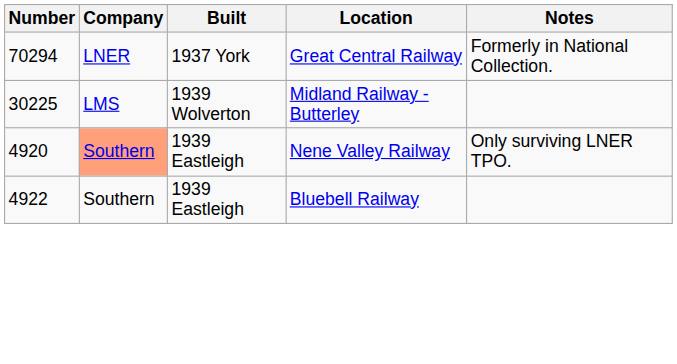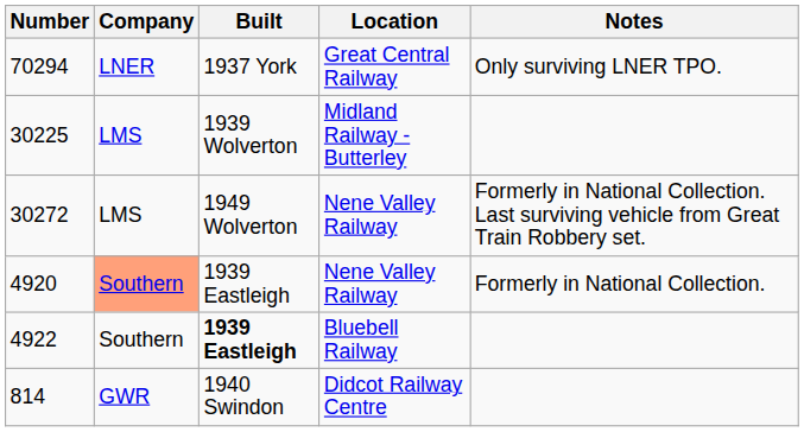70294 | Notes: Formerly in National Collection. -> Only surviving LNER TPO.
+ row: 30272 | LMS | 1949 Wolverton | Nene Valley Railway | Formerly in National Collection. Last surviving vehicle from Great Train Robbery set.
4920 | Notes: Only surviving LNER TPO. -> Formerly in National Collection.
4922 | Built: normal -> bold
+ row: 814 | GWR | 1940 Swindon | Didcot Railway Centre
